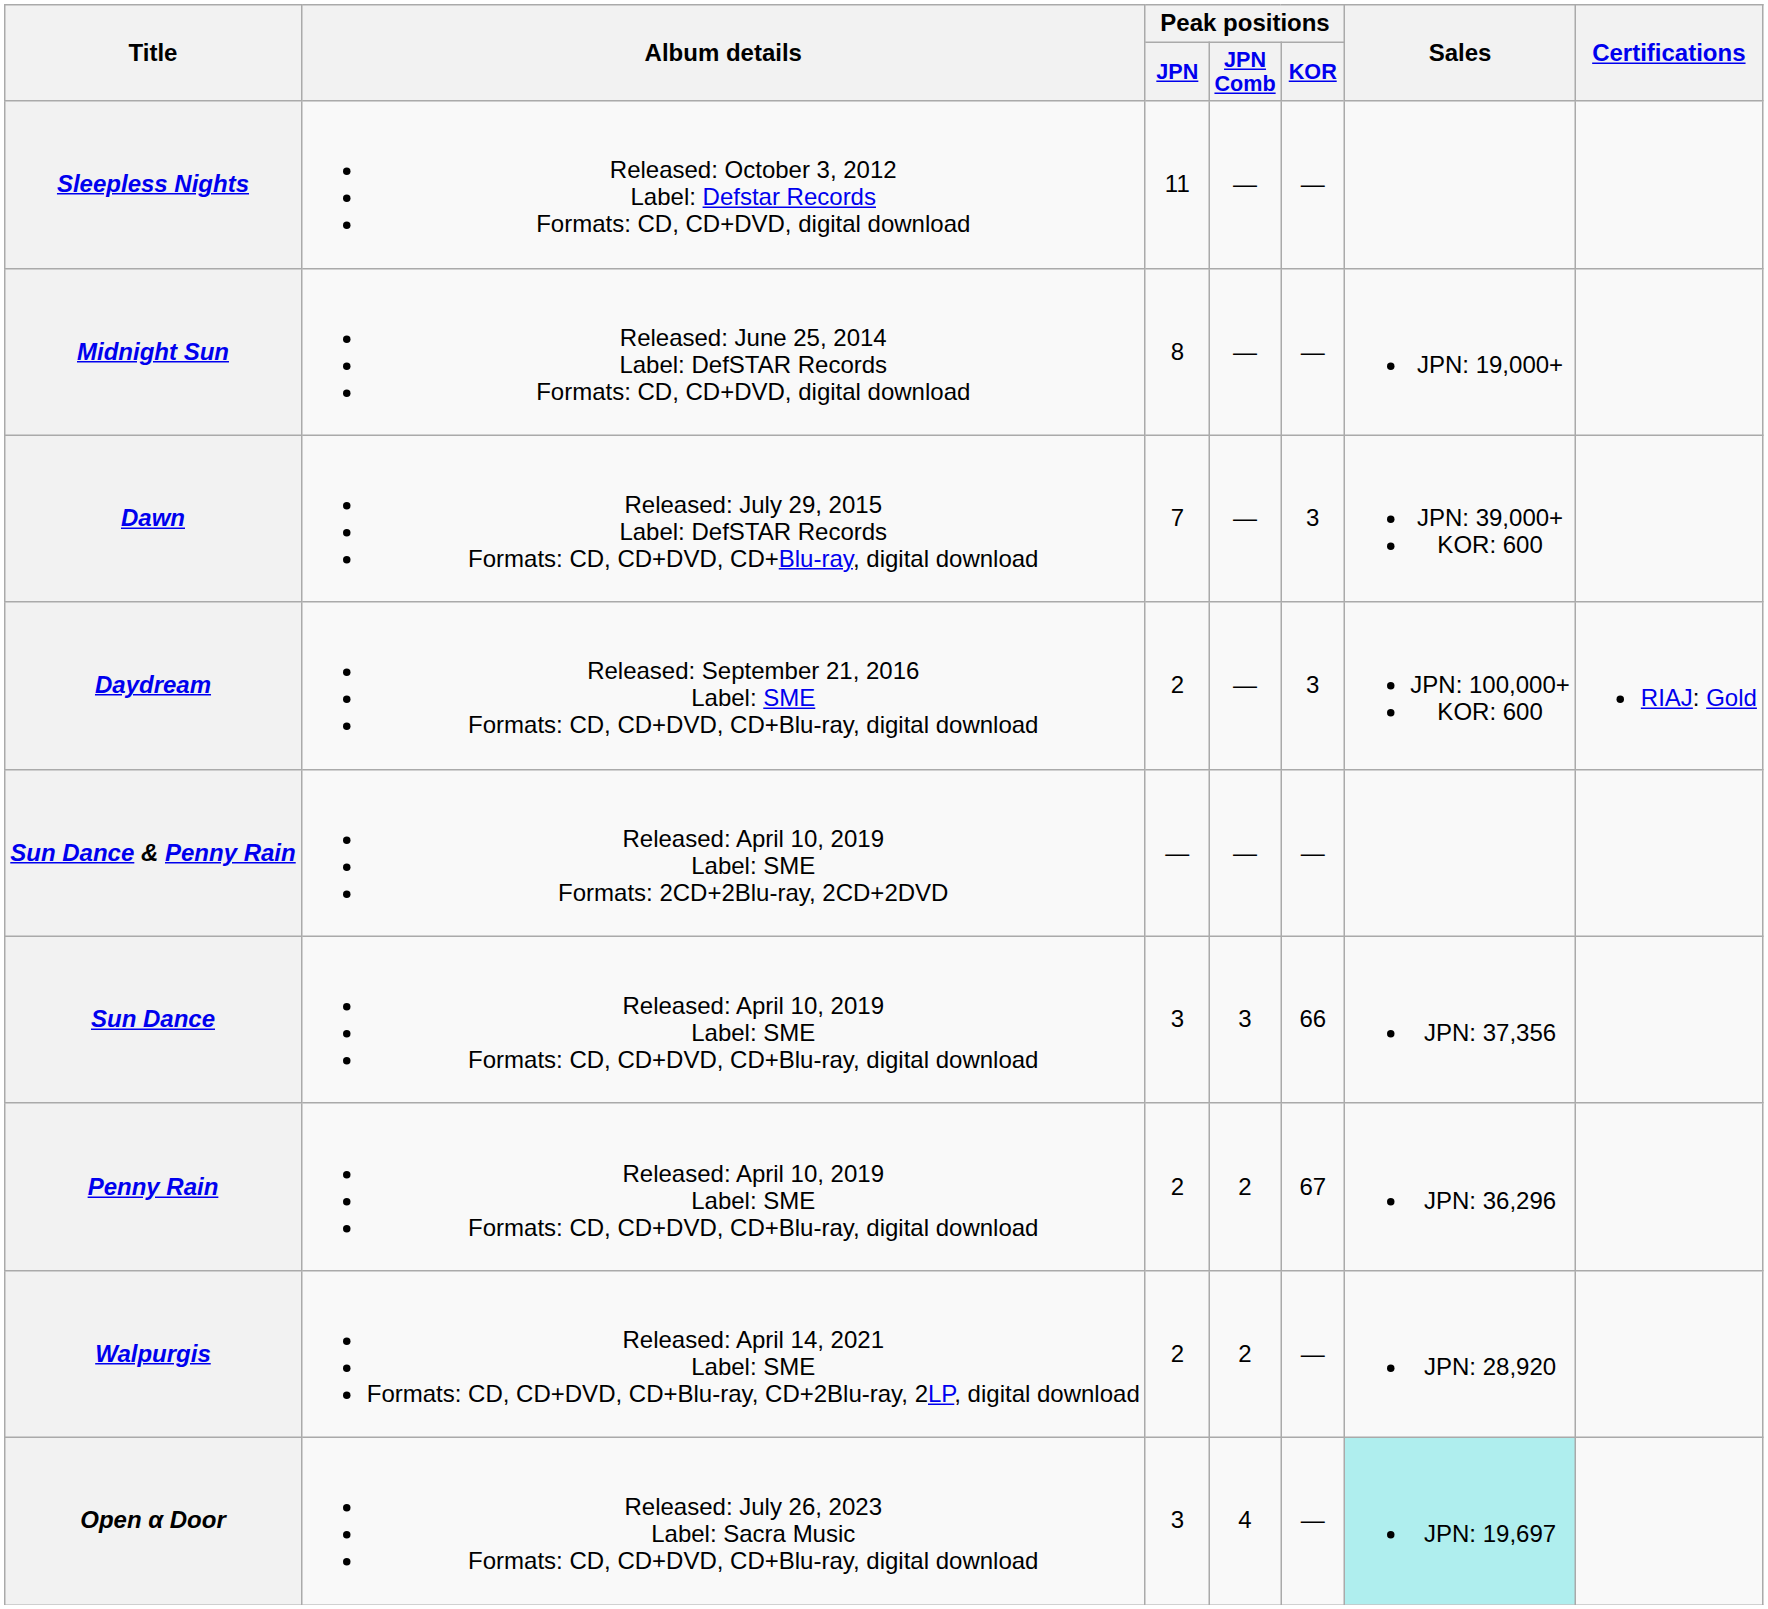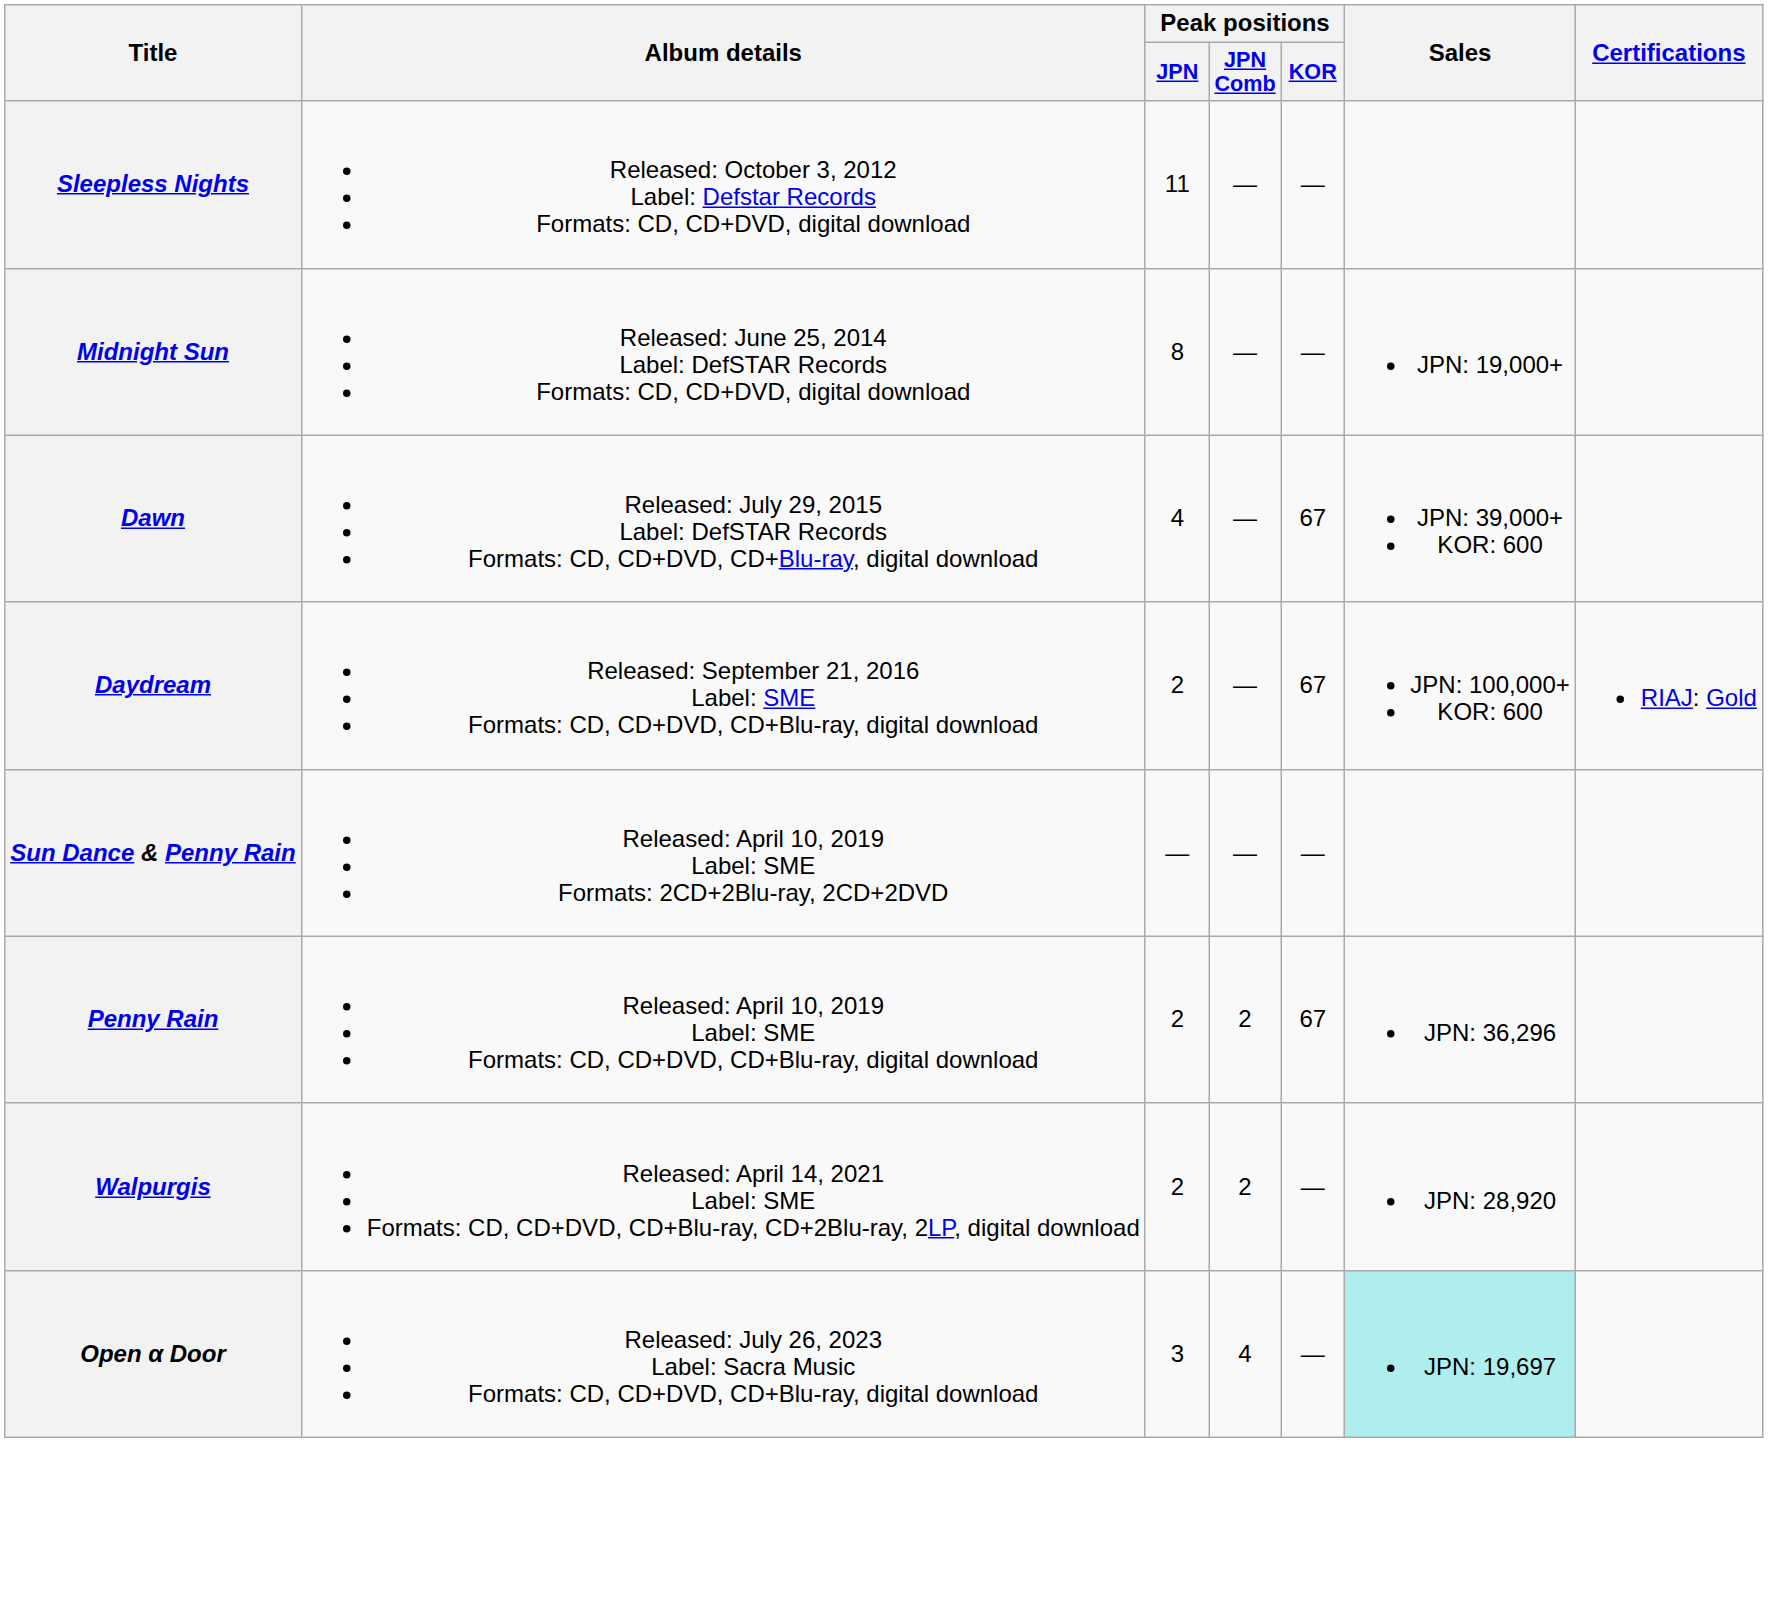Dawn | Peak positions / JPN: 7 -> 4
Dawn | Peak positions / KOR: 3 -> 67
Daydream | Peak positions / KOR: 3 -> 67
- row: Sun Dance | Released: April 10, 2019 Label: SME Formats: CD, CD+DVD, CD+Blu-ray, digital download | 3 | 3 | 66 | JPN: 37,356
